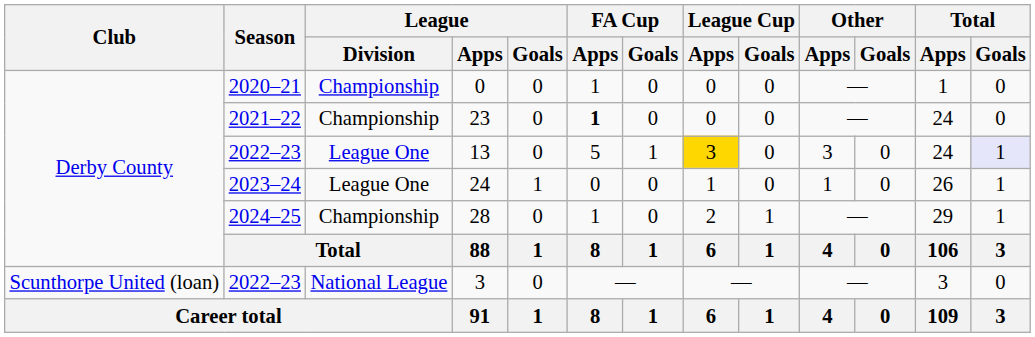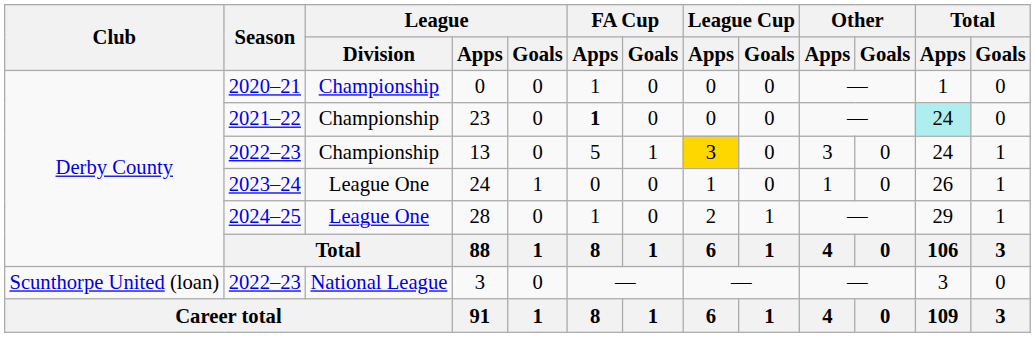23 | Total / Apps: no background -> paleturquoise background
13 | League / Division: League One -> Championship
13 | Total / Goals: lavender background -> no background
28 | League / Division: Championship -> League One
